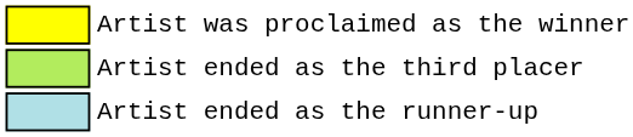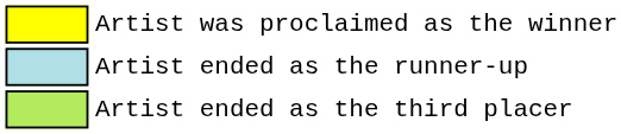rows swapped: Artist ended as the runner-up <-> Artist ended as the third placer
